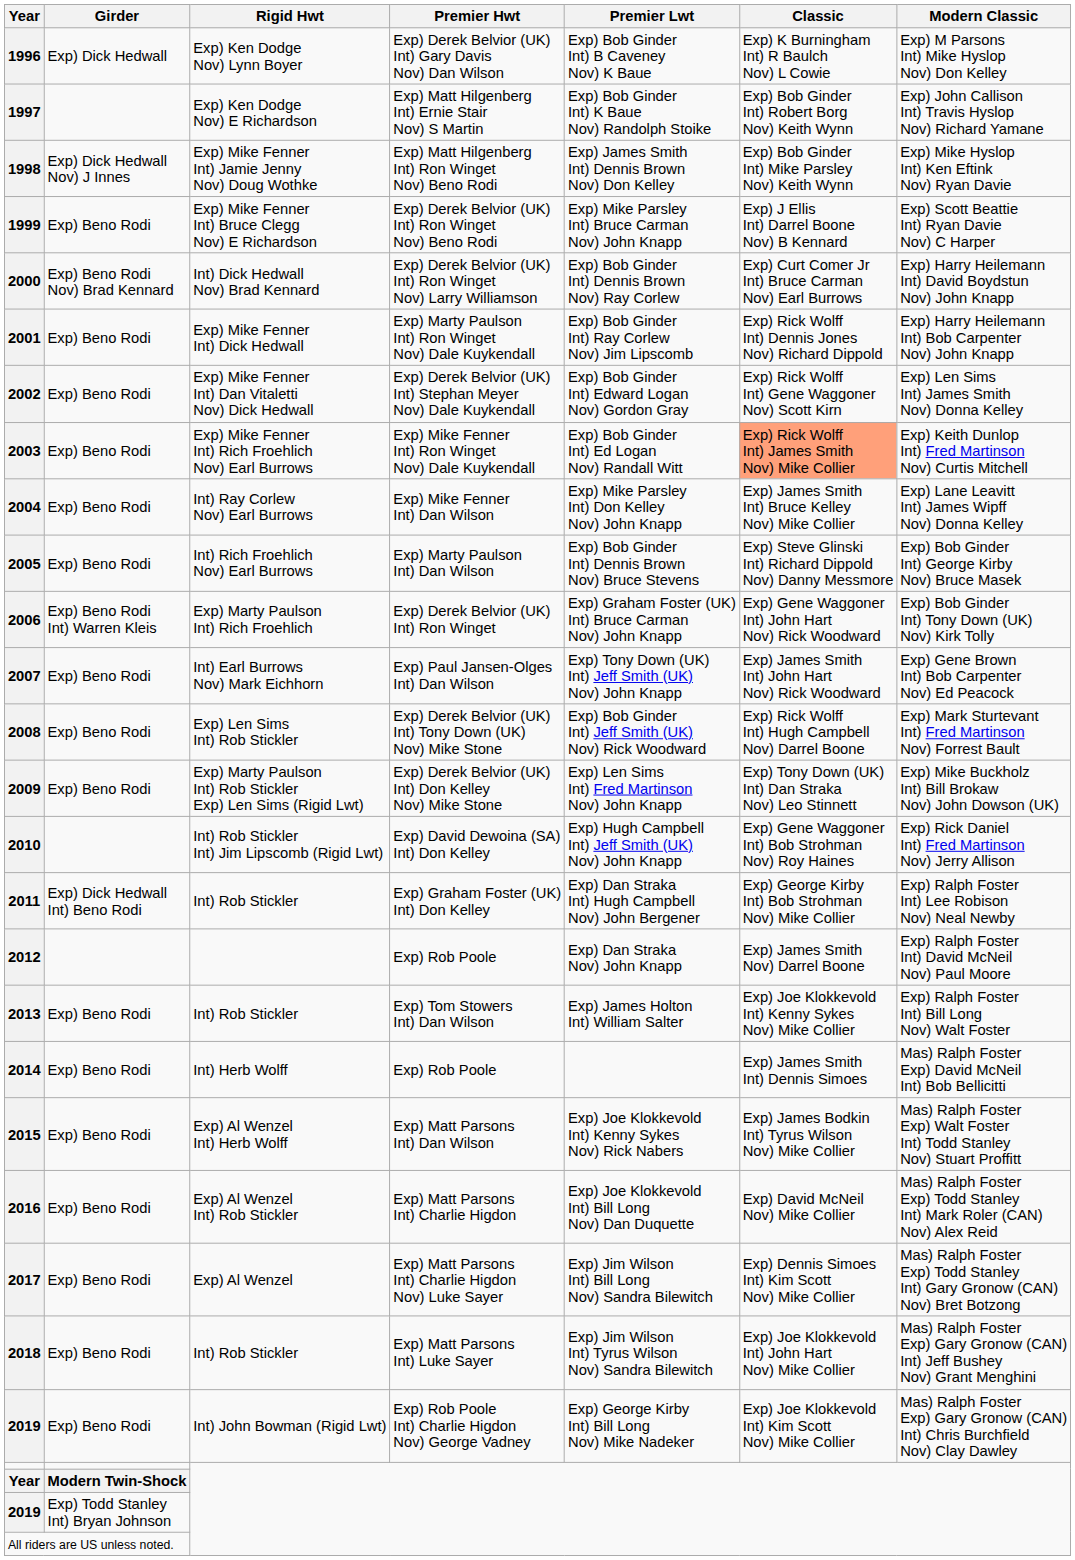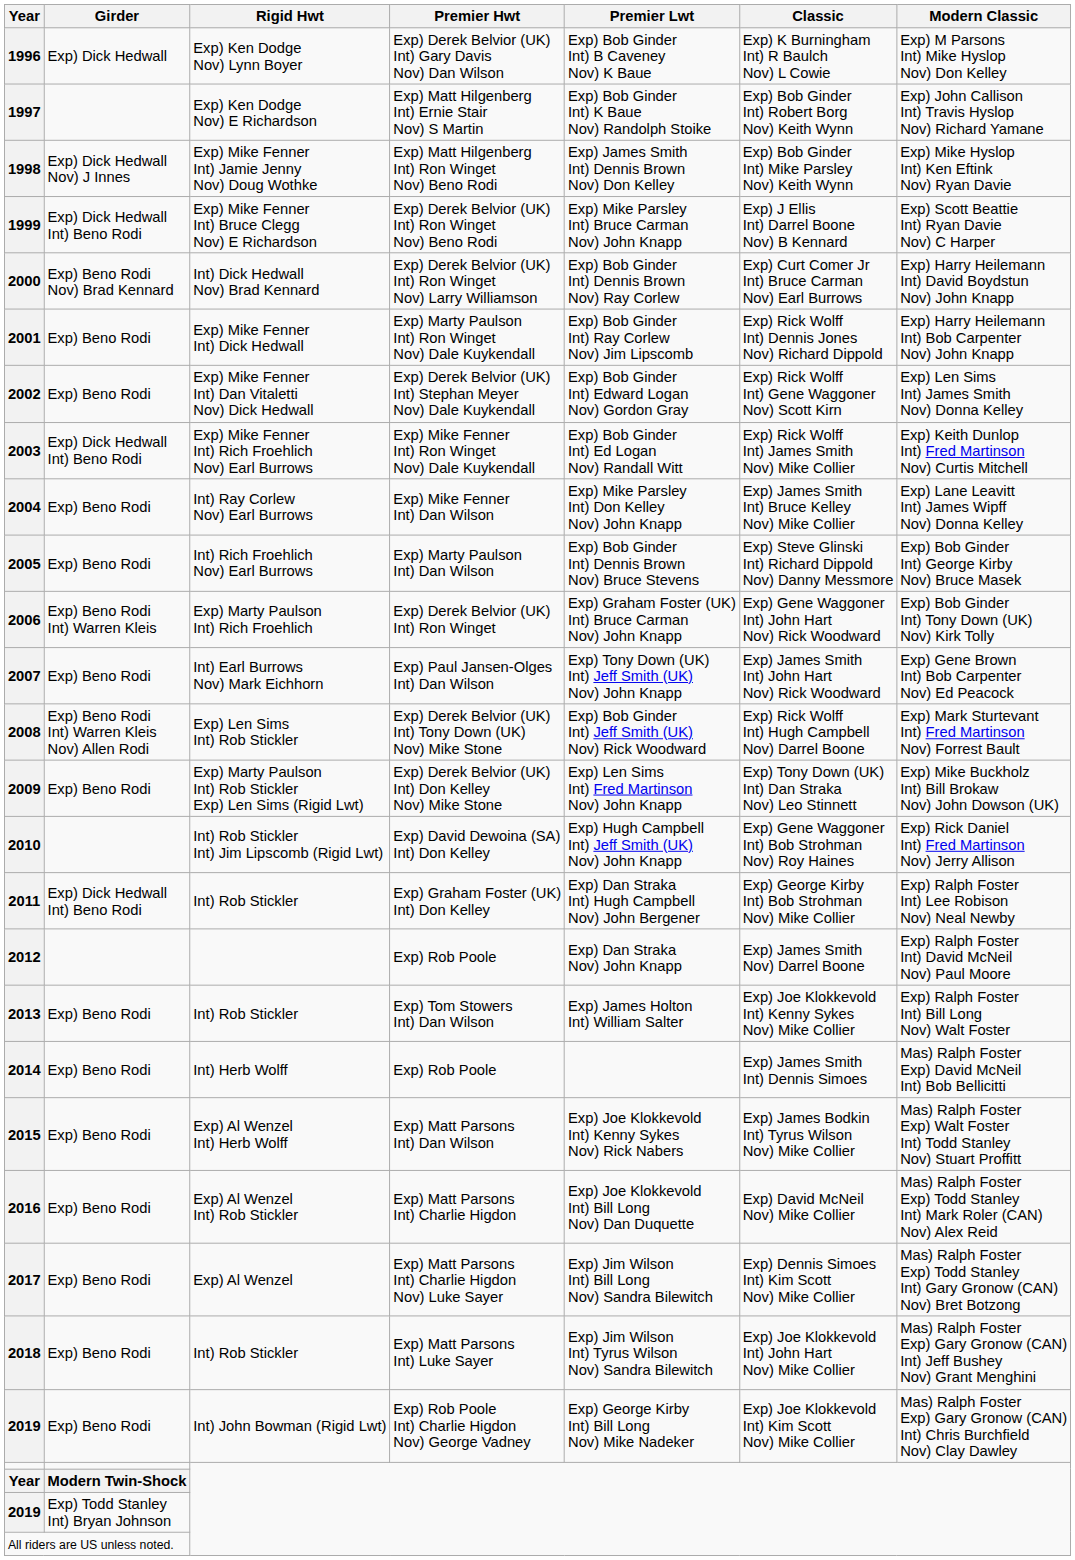1999 | Girder: Exp) Beno Rodi -> Exp) Dick Hedwall Int) Beno Rodi
2003 | Girder: Exp) Beno Rodi -> Exp) Dick Hedwall Int) Beno Rodi
2003 | Classic: lightsalmon background -> no background
2008 | Girder: Exp) Beno Rodi -> Exp) Beno Rodi Int) Warren Kleis Nov) Allen Rodi
